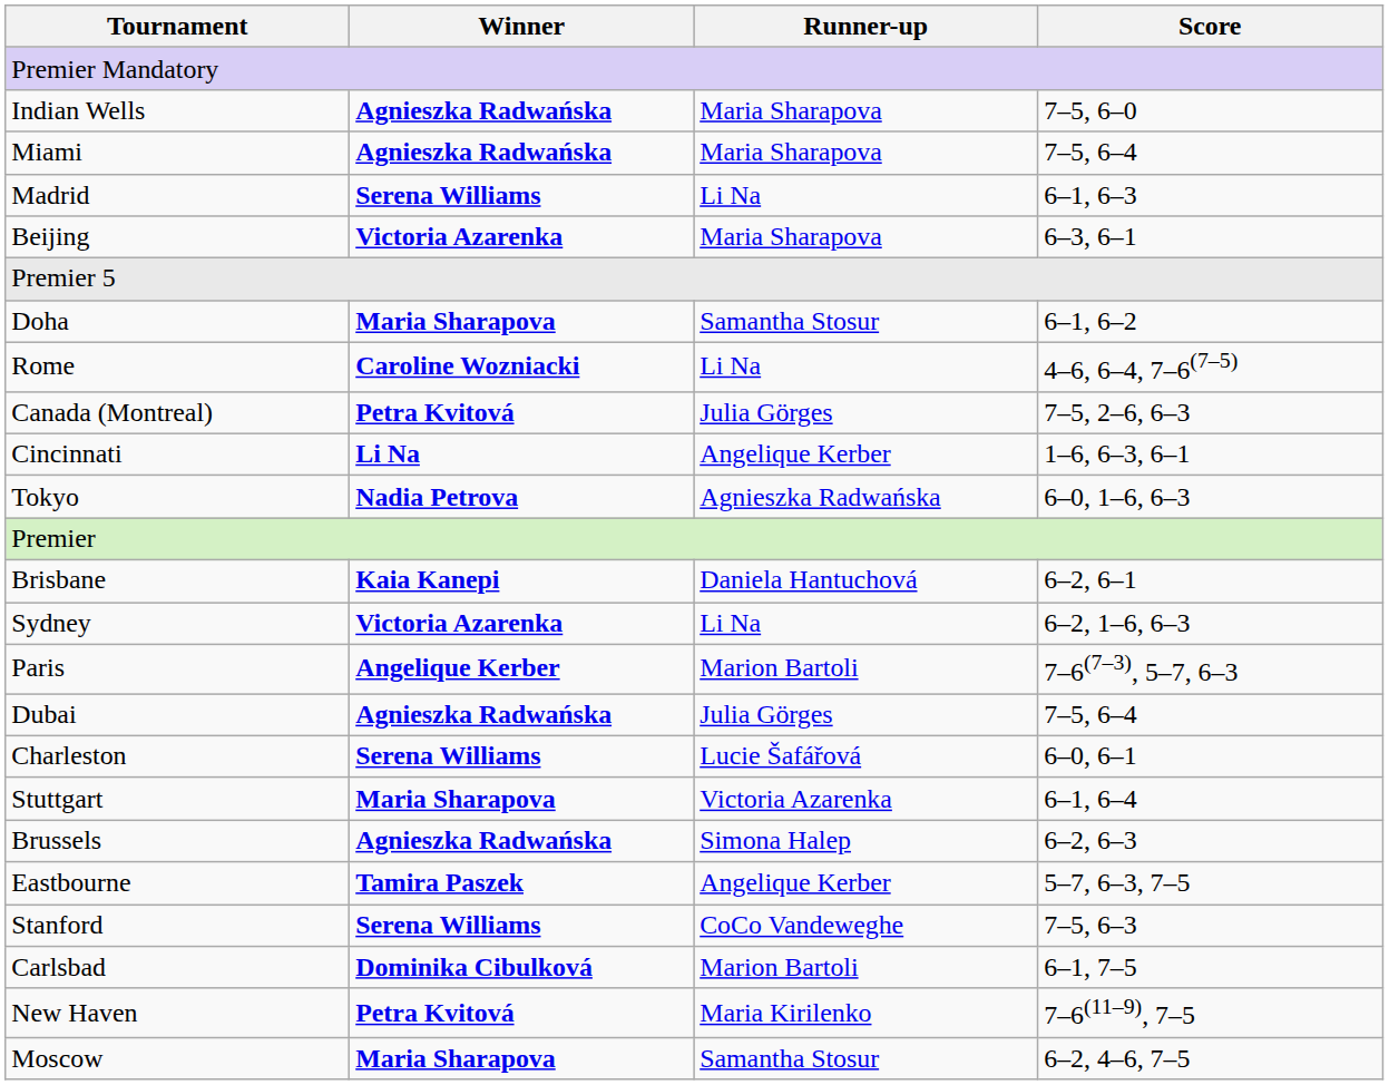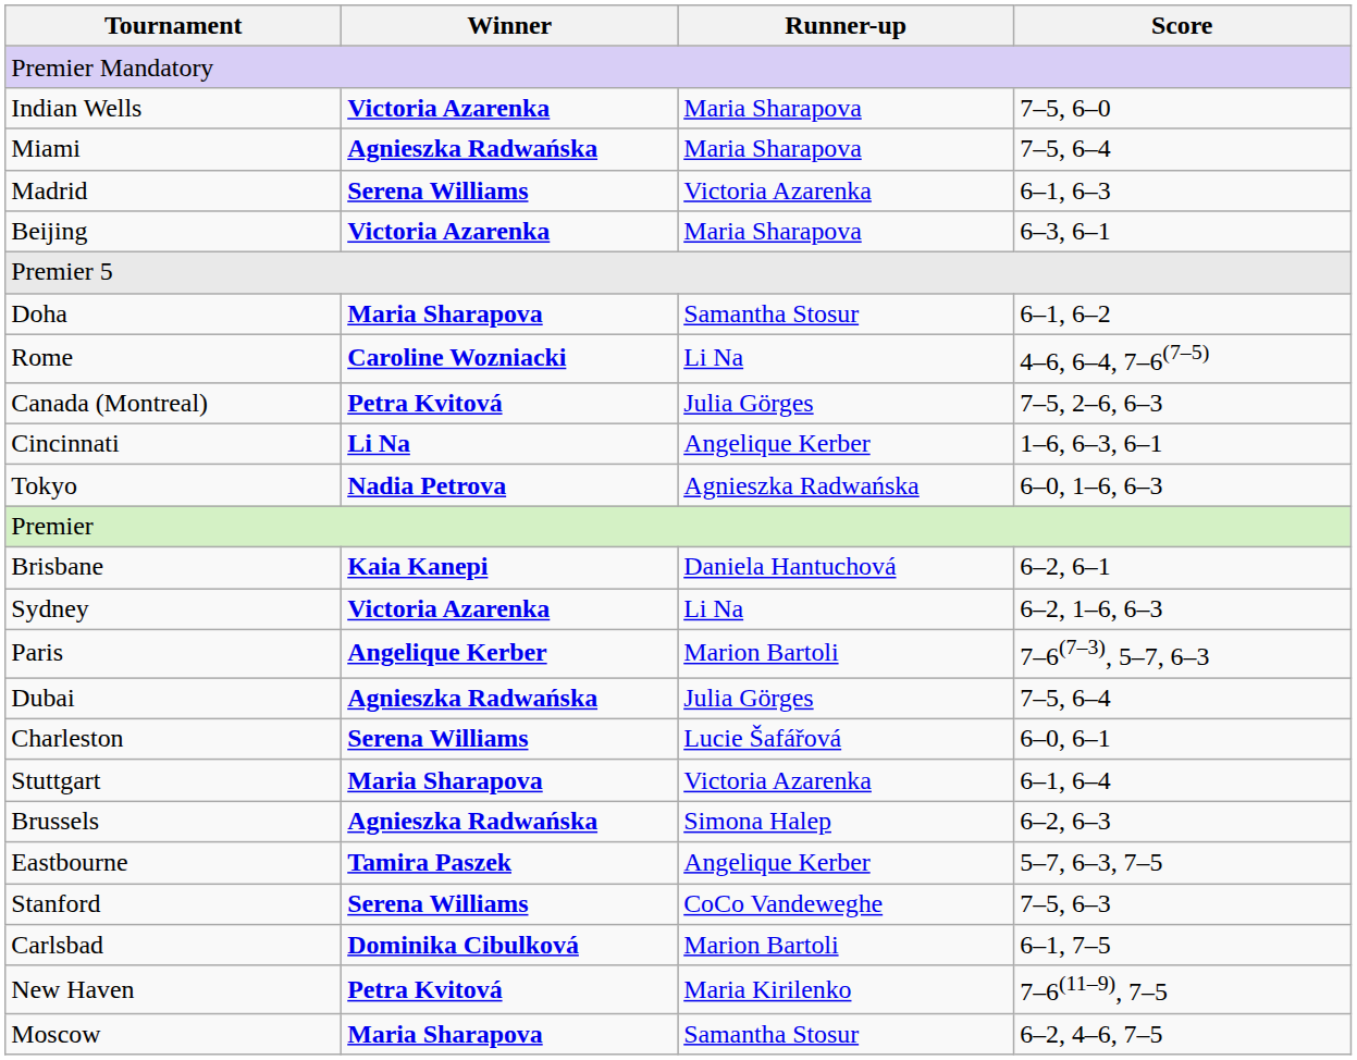Indian Wells | Winner: Agnieszka Radwańska -> Victoria Azarenka
Madrid | Runner-up: Li Na -> Victoria Azarenka
